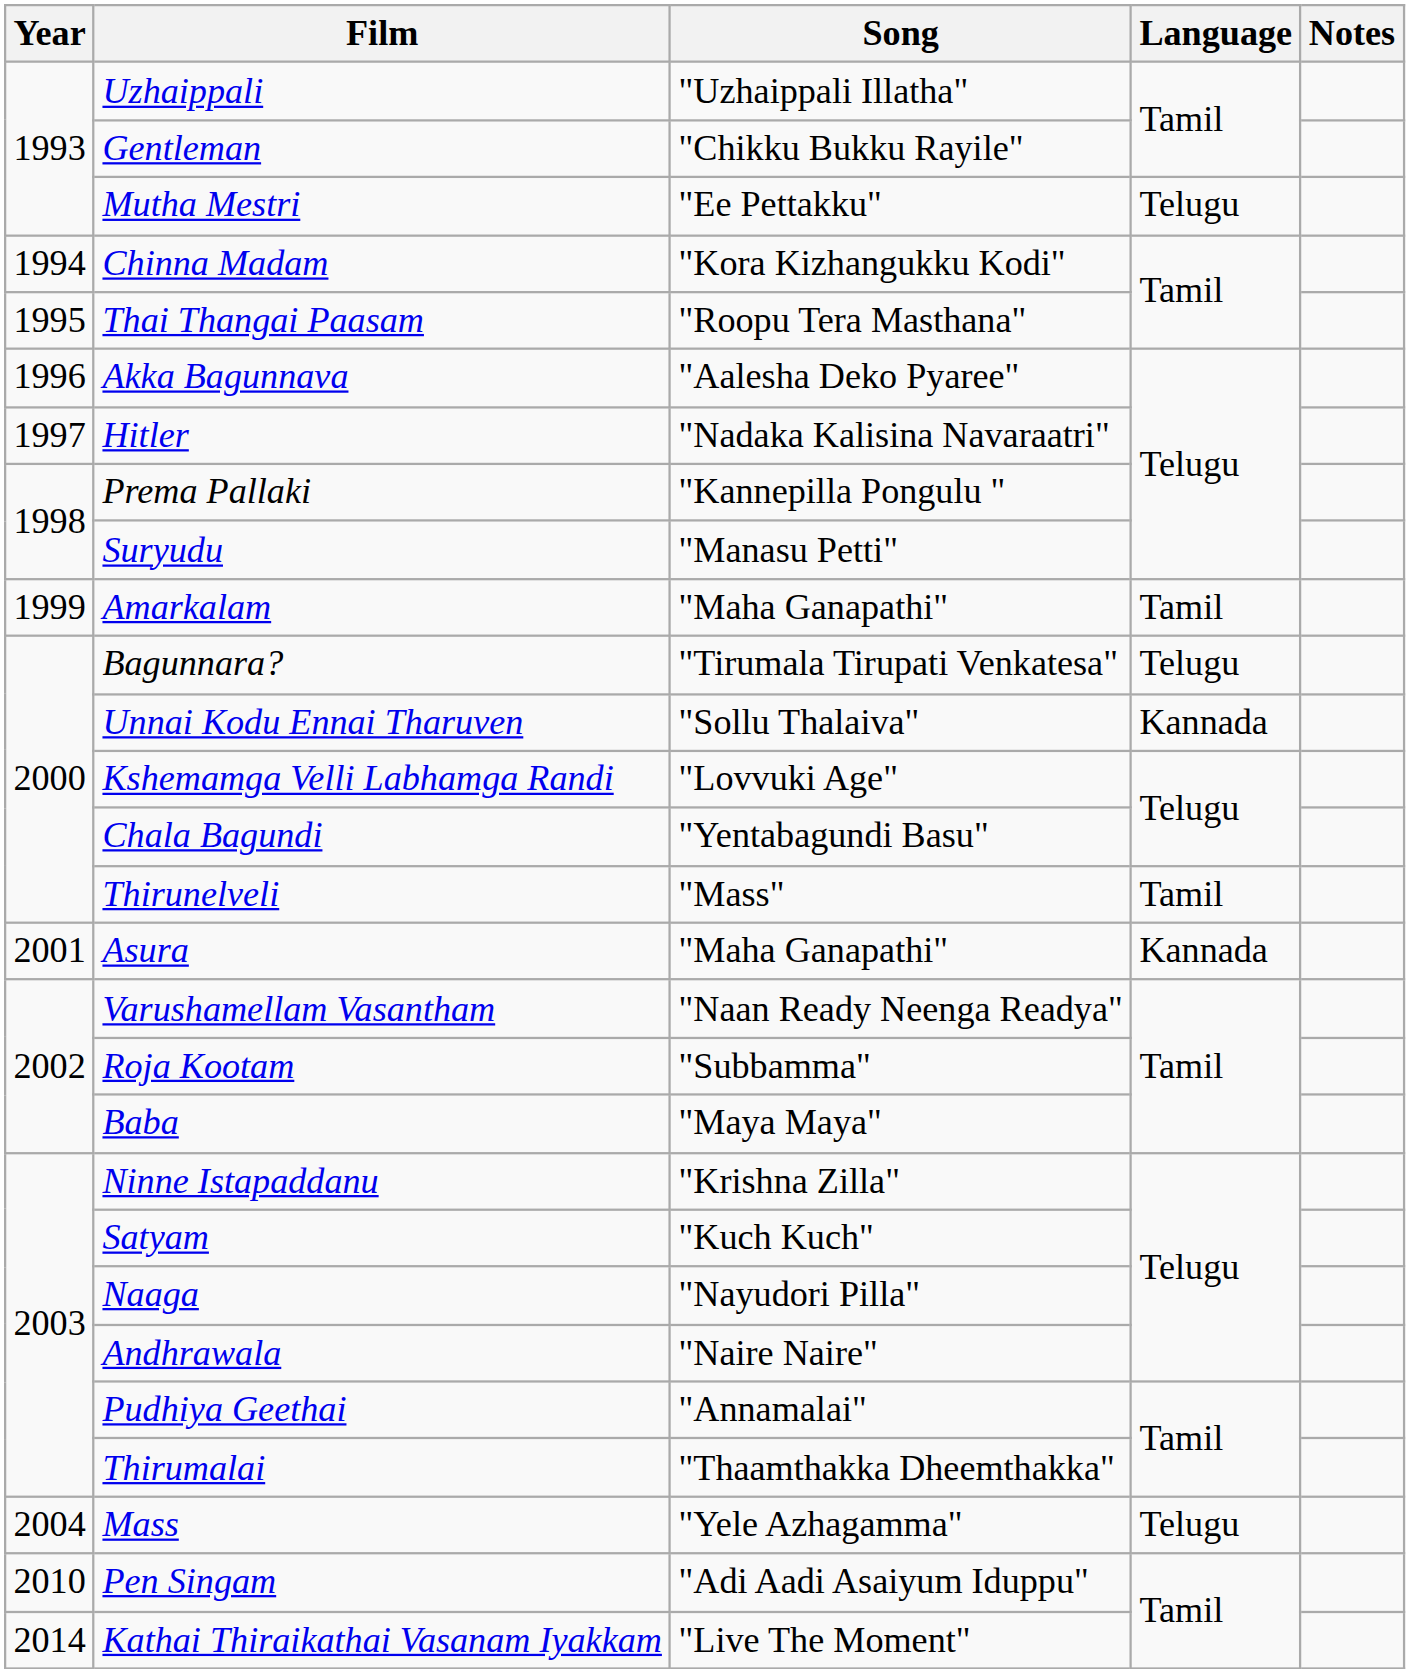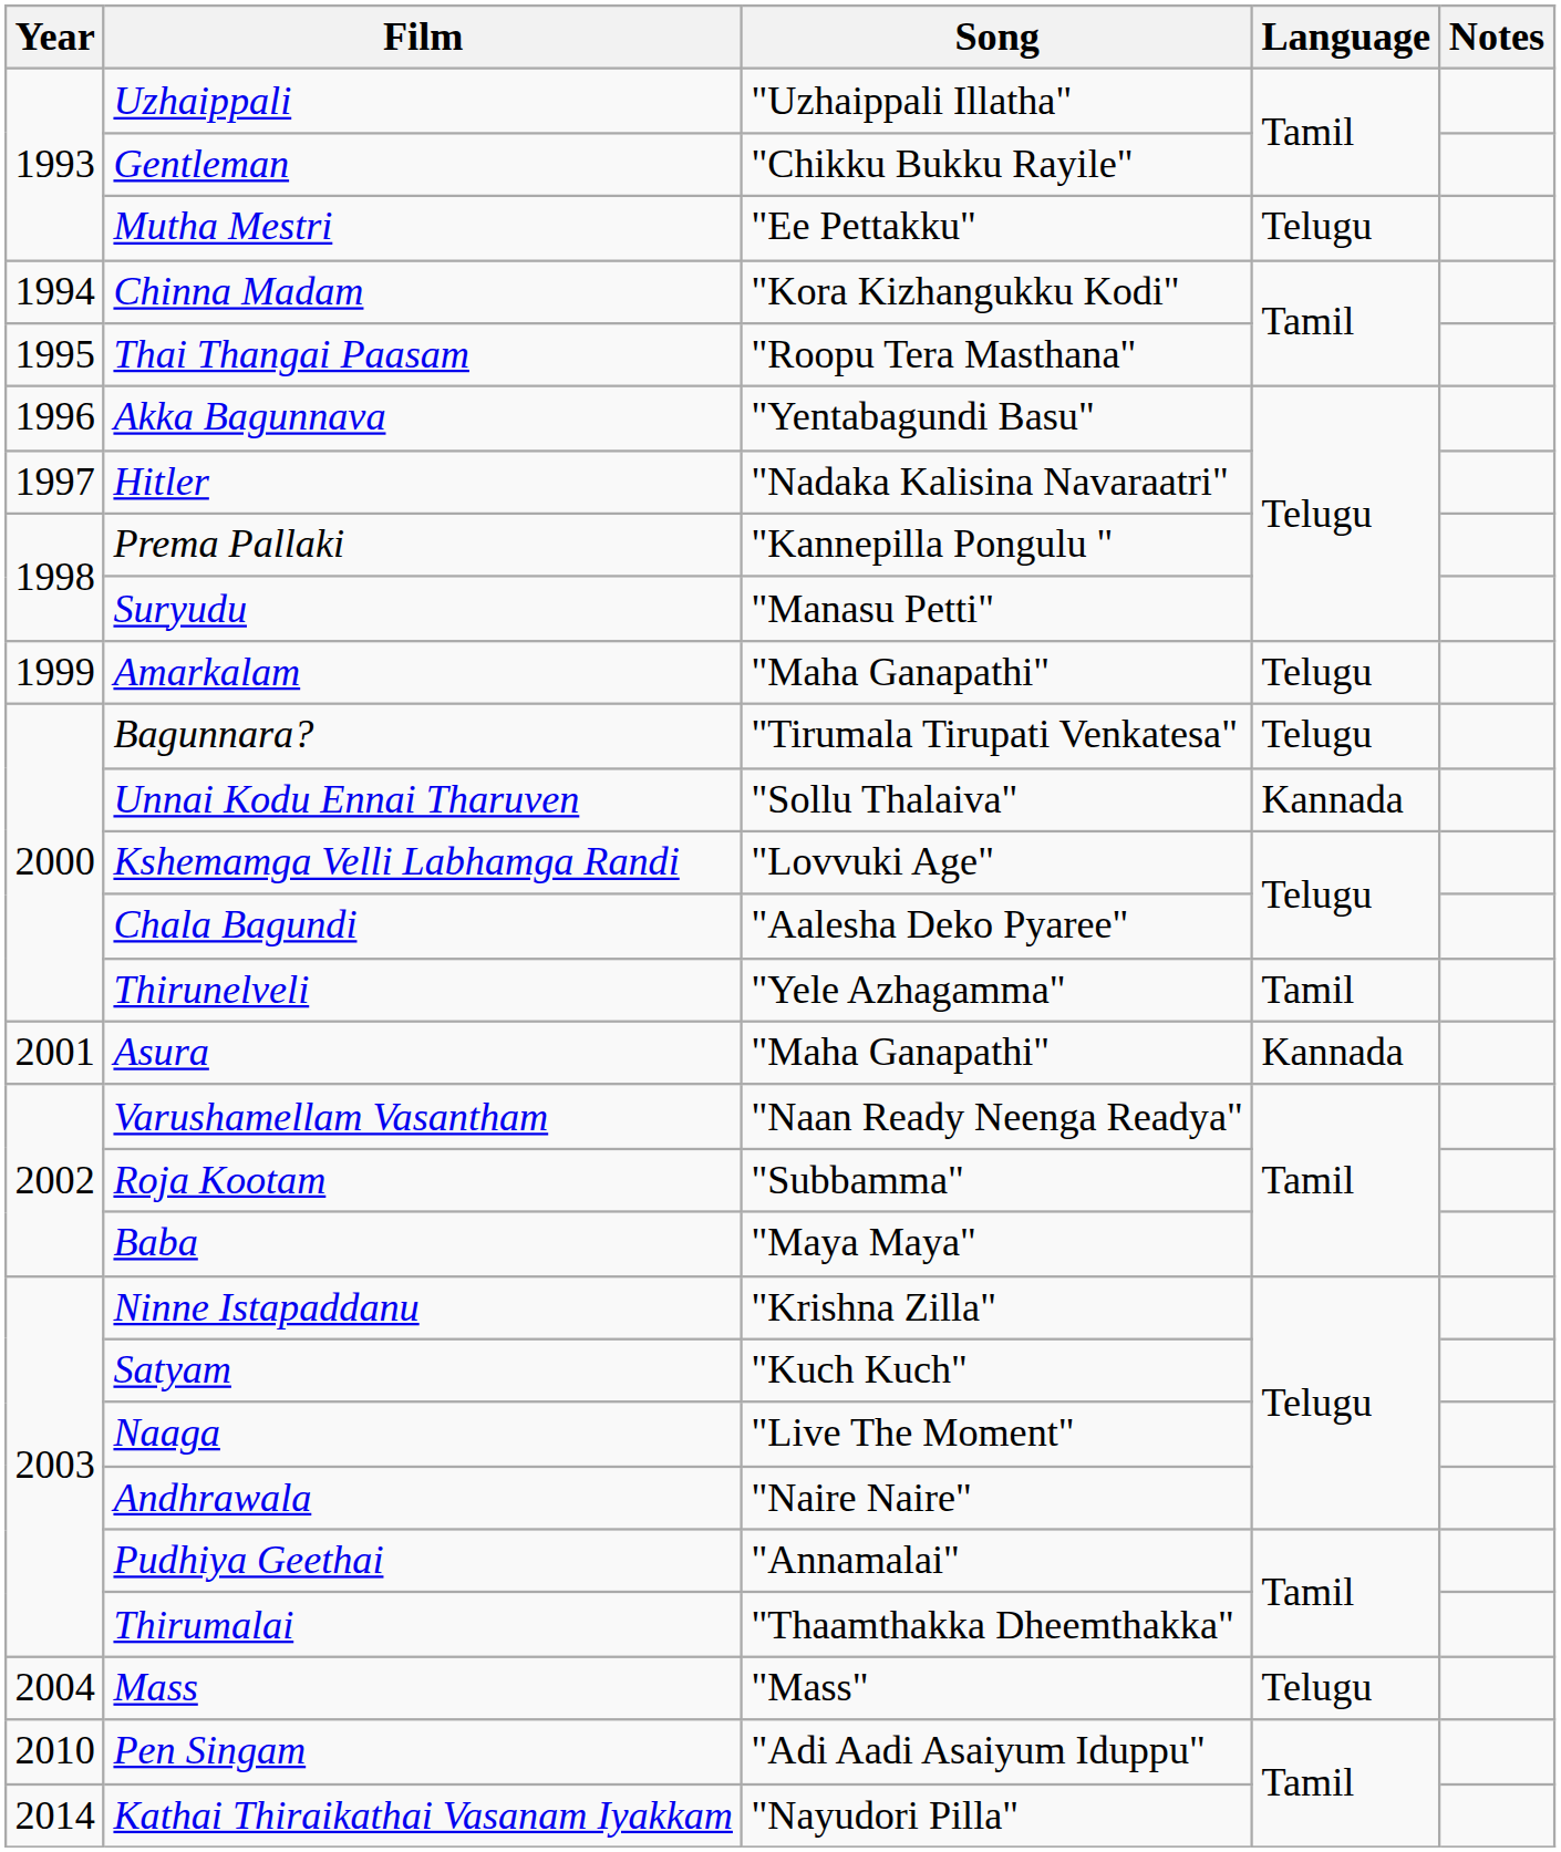Akka Bagunnava | Song: "Aalesha Deko Pyaree" -> "Yentabagundi Basu"
Amarkalam | Language: Tamil -> Telugu
Chala Bagundi | Song: "Yentabagundi Basu" -> "Aalesha Deko Pyaree"
Thirunelveli | Song: "Mass" -> "Yele Azhagamma"
Naaga | Song: "Nayudori Pilla" -> "Live The Moment"
Mass | Song: "Yele Azhagamma" -> "Mass"
Kathai Thiraikathai Vasanam Iyakkam | Song: "Live The Moment" -> "Nayudori Pilla"
